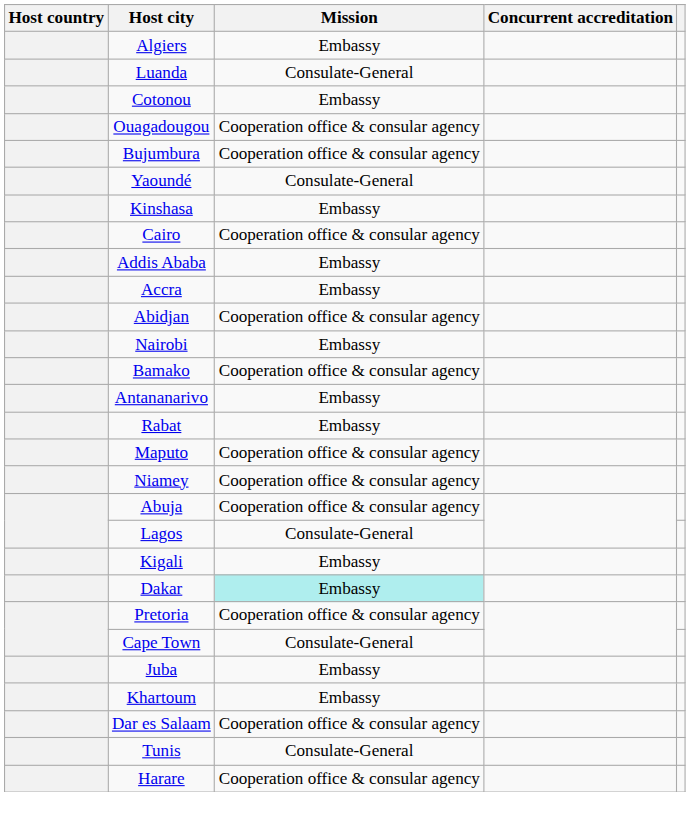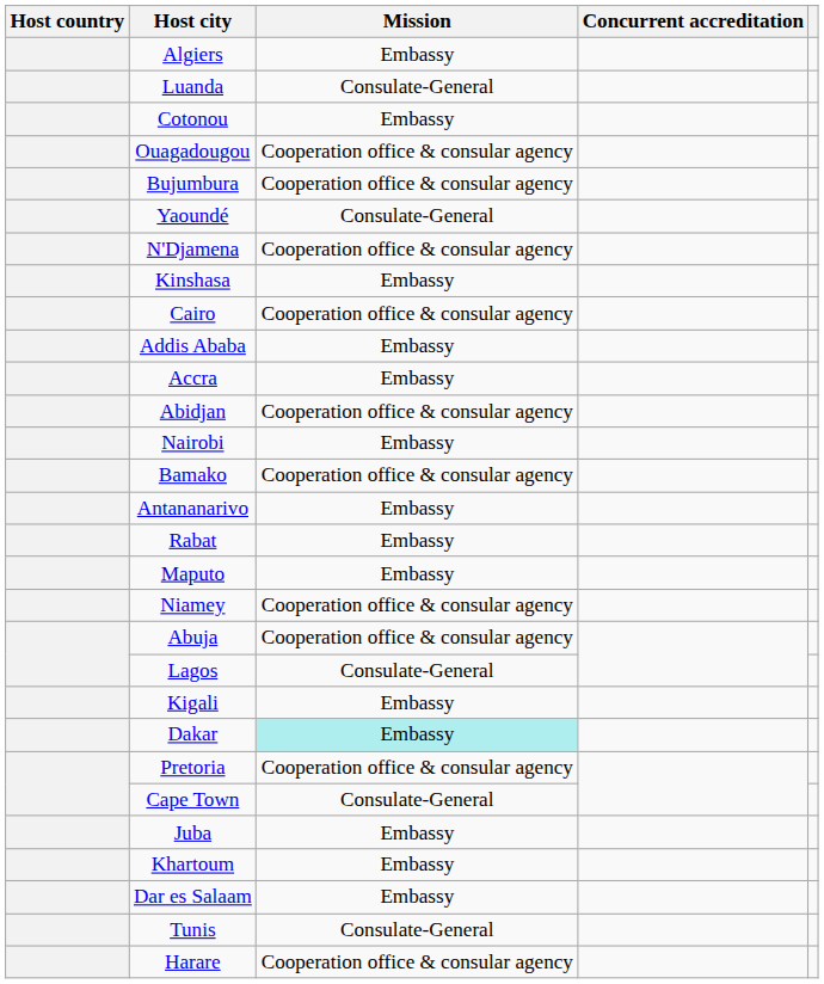+ row: N'Djamena | Cooperation office & consular agency
Maputo | Mission: Cooperation office & consular agency -> Embassy
Dar es Salaam | Mission: Cooperation office & consular agency -> Embassy
